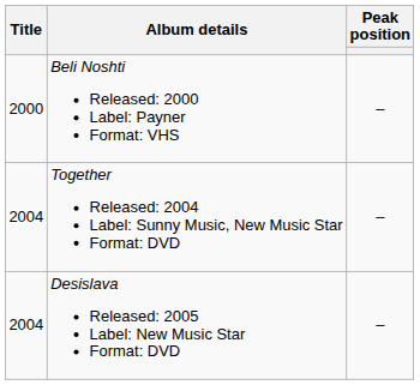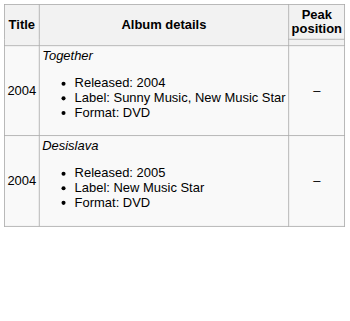- row: 2000 | Beli Noshti Released: 2000 Label: Payner Format: VHS | –
